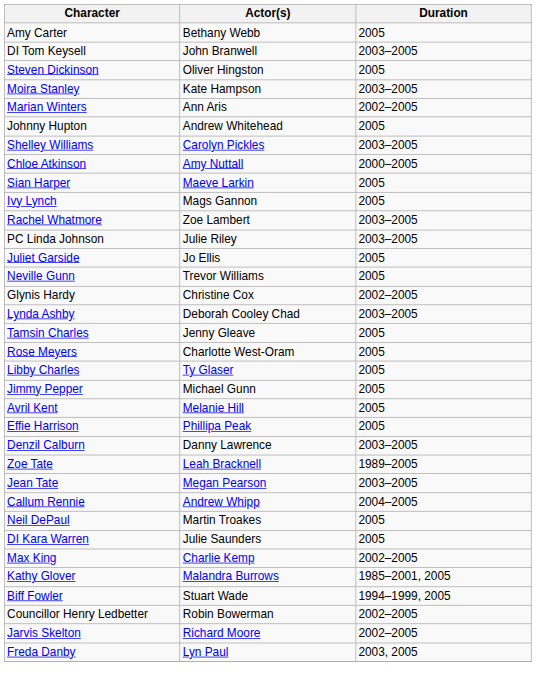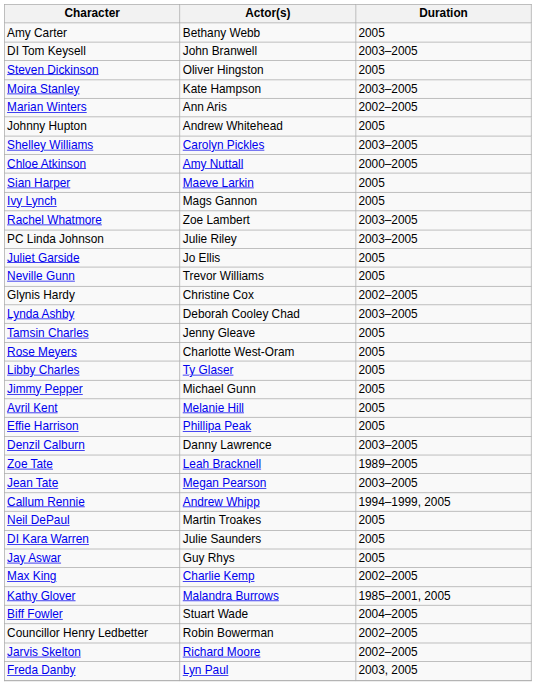Callum Rennie | Duration: 2004–2005 -> 1994–1999, 2005
+ row: Jay Aswar | Guy Rhys | 2005
Biff Fowler | Duration: 1994–1999, 2005 -> 2004–2005
